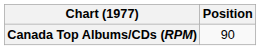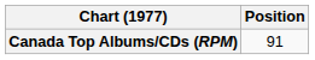Canada Top Albums/CDs (RPM) | Position: 90 -> 91
